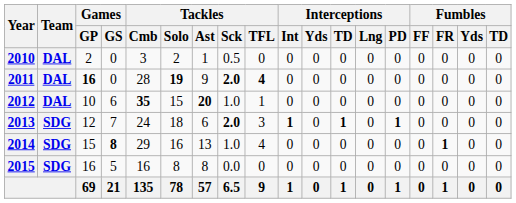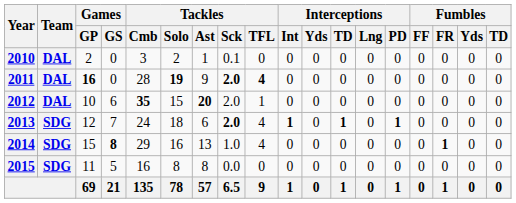2010 | Tackles / Sck: 0.5 -> 0.1
2012 | Tackles / Sck: 1.0 -> 2.0
2013 | Tackles / TFL: 3 -> 4
2015 | Games / GP: 16 -> 11
